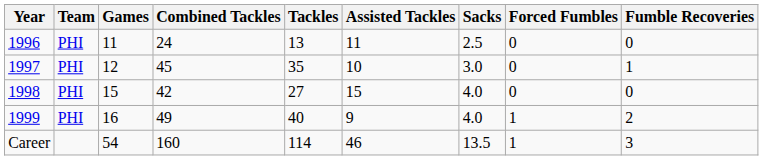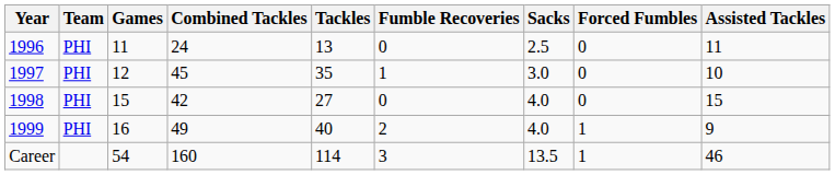columns swapped: Assisted Tackles <-> Fumble Recoveries
